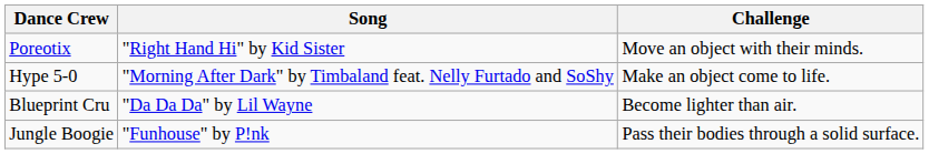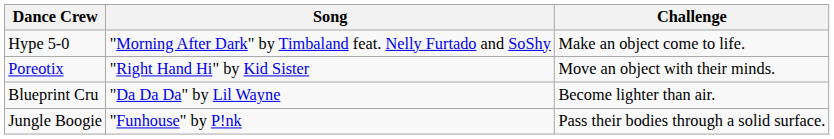rows swapped: Hype 5-0 <-> Poreotix
